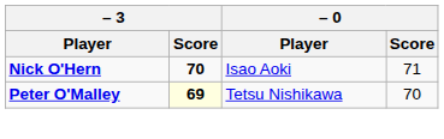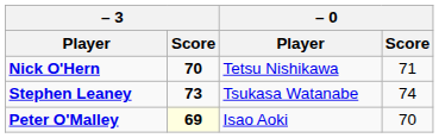Nick O'Hern | – 0 / Player: Isao Aoki -> Tetsu Nishikawa
+ row: Stephen Leaney | 73 | Tsukasa Watanabe | 74
Peter O'Malley | – 0 / Player: Tetsu Nishikawa -> Isao Aoki
